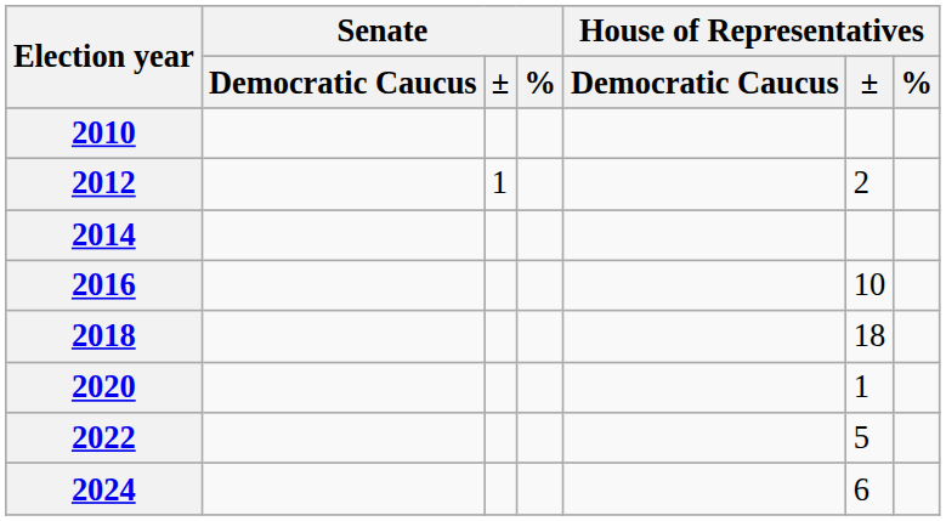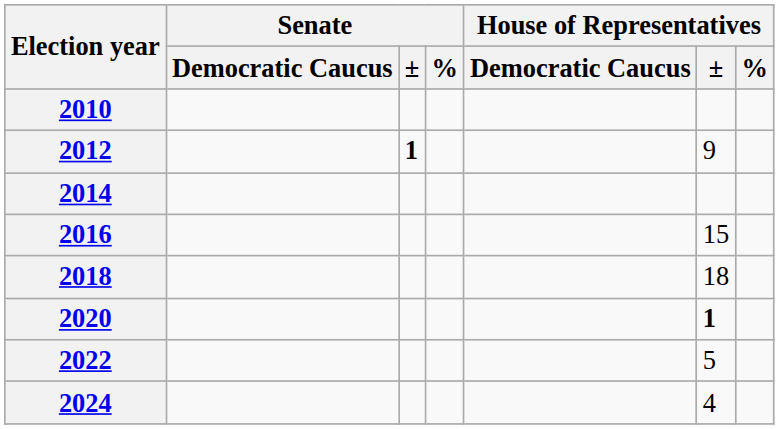2012 | Senate / ±: normal -> bold
2012 | House of Representatives / ±: 2 -> 9
2016 | House of Representatives / ±: 10 -> 15
2020 | House of Representatives / ±: normal -> bold
2024 | House of Representatives / ±: 6 -> 4
